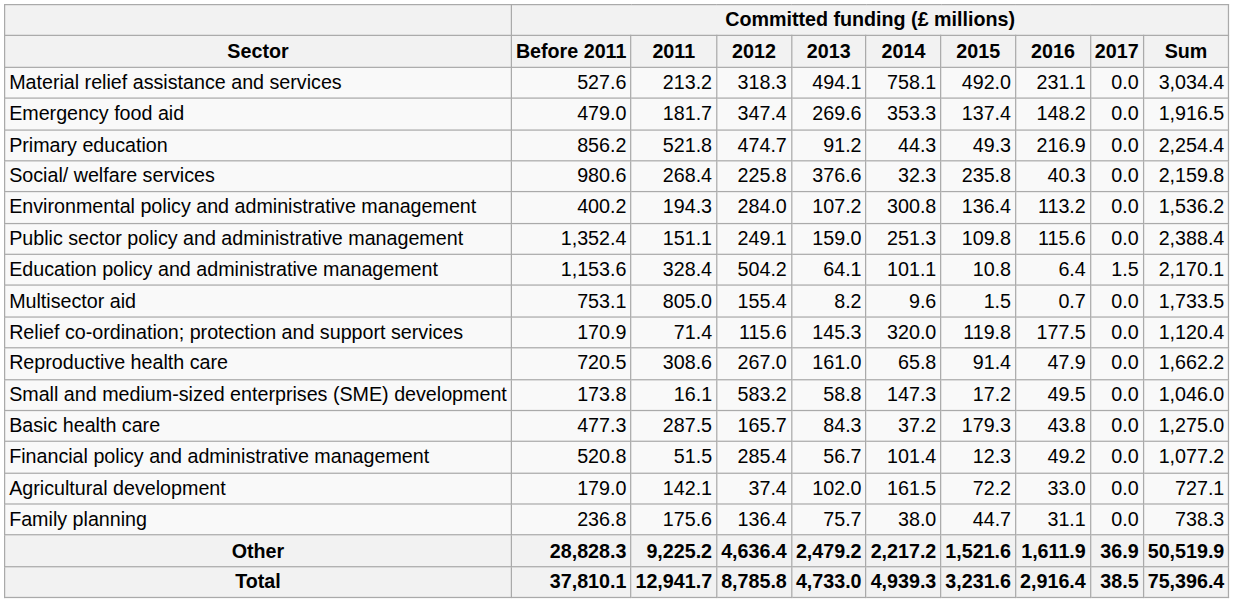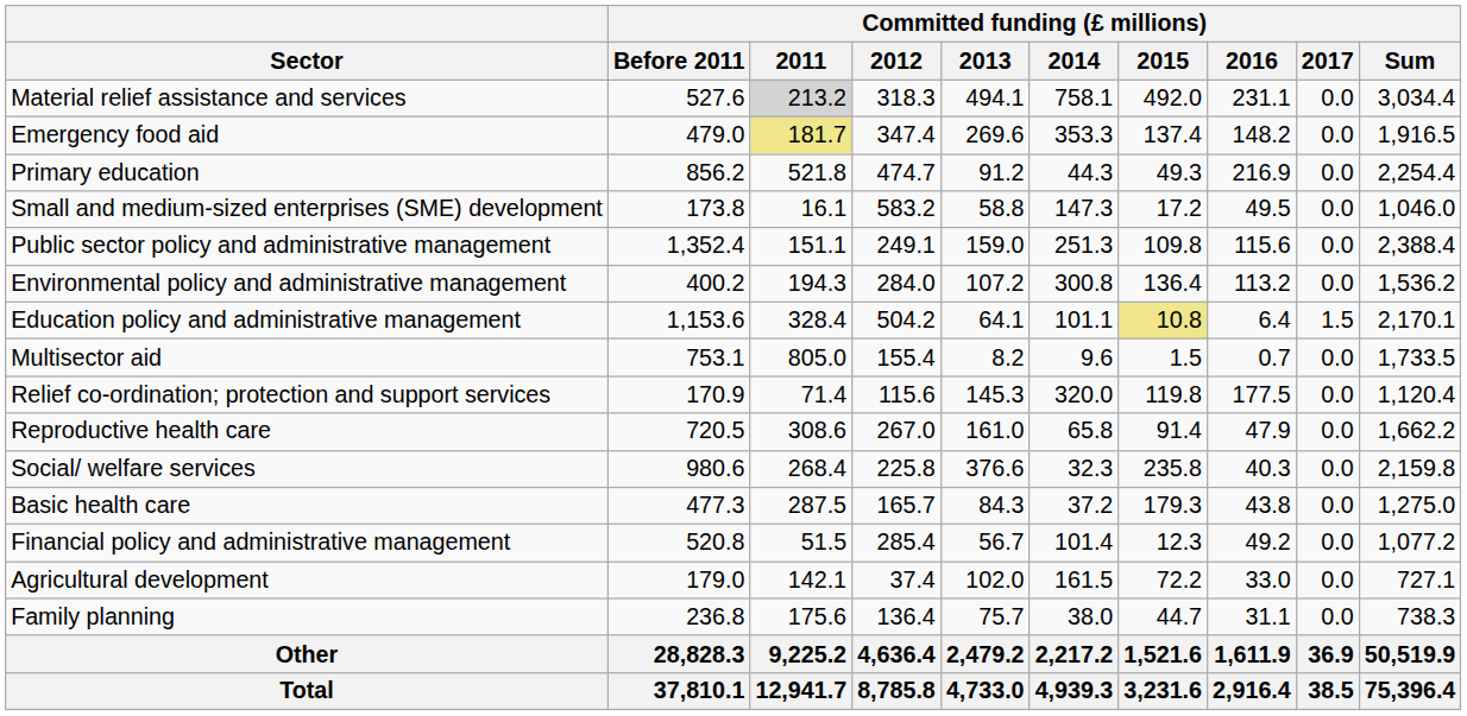Material relief assistance and services | Committed funding (£ millions) / 2011: no background -> lightgrey background
Emergency food aid | Committed funding (£ millions) / 2011: no background -> khaki background
rows swapped: Social/ welfare services <-> Small and medium-sized enterprises (SME) development
rows swapped: Environmental policy and administrative management <-> Public sector policy and administrative management
Education policy and administrative management | Committed funding (£ millions) / 2015: no background -> khaki background
